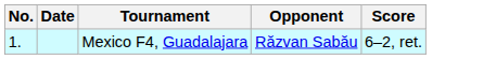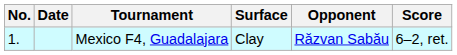+ column: Surface | Clay
